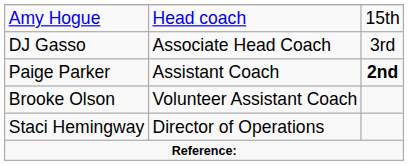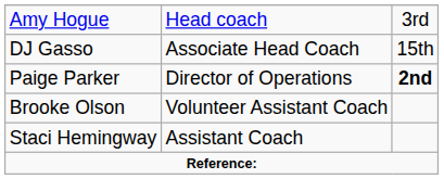Amy Hogue | column 3: 15th -> 3rd
DJ Gasso | column 3: 3rd -> 15th
Paige Parker | column 2: Assistant Coach -> Director of Operations
Staci Hemingway | column 2: Director of Operations -> Assistant Coach
